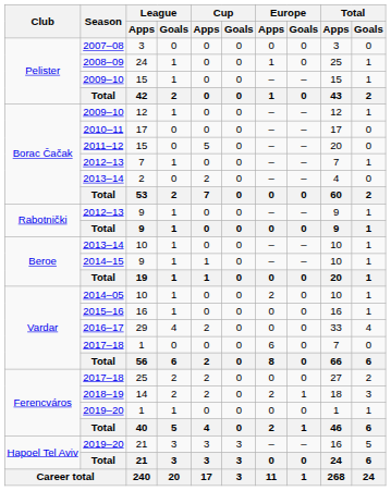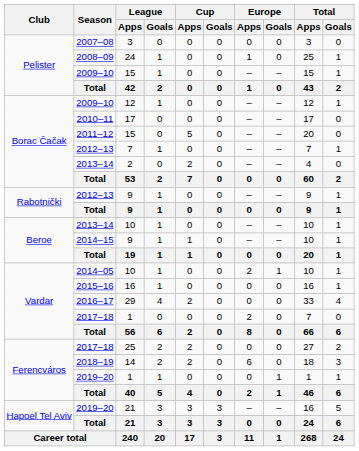2014–05 / 10 | Europe / Goals: 0 -> 1
2017–18 / 1 | Europe / Apps: 6 -> 2
14 | Europe / Apps: 2 -> 6
14 | Europe / Goals: 1 -> 0
2019–20 / 1 | Europe / Goals: 0 -> 1
